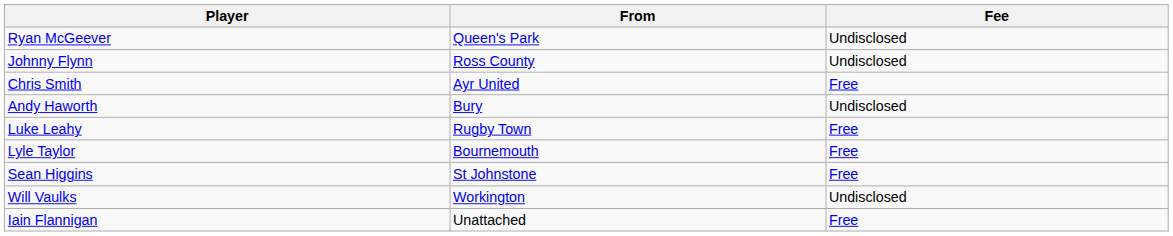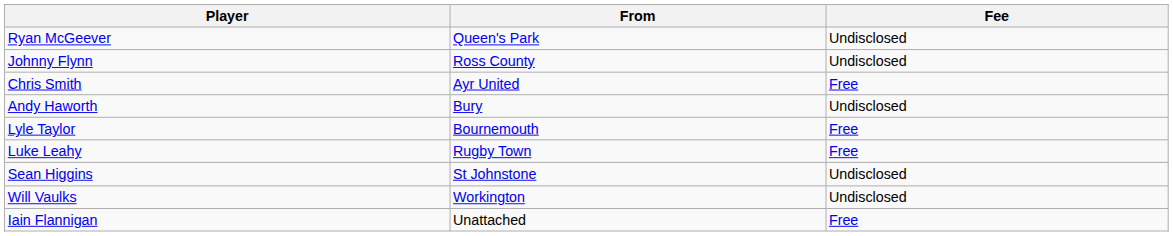rows swapped: Luke Leahy <-> Lyle Taylor
Sean Higgins | Fee: Free -> Undisclosed
